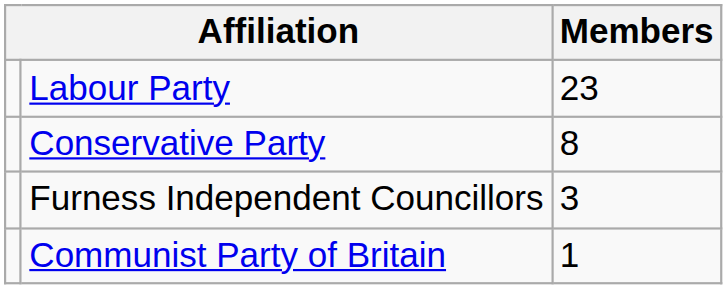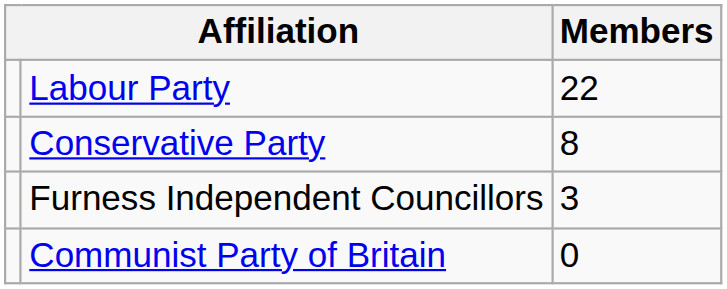Labour Party | Members: 23 -> 22
Communist Party of Britain | Members: 1 -> 0
